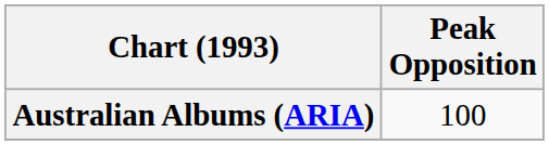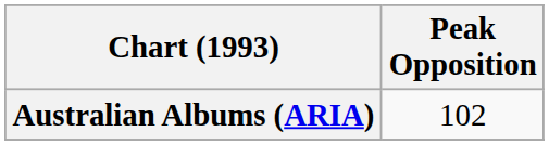Australian Albums (ARIA) | Peak Opposition: 100 -> 102
